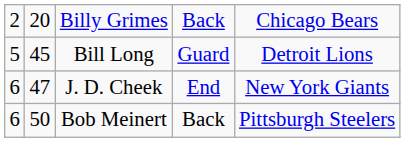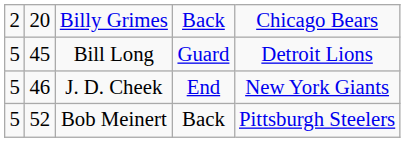J. D. Cheek | column 1: 6 -> 5
J. D. Cheek | column 2: 47 -> 46
Bob Meinert | column 1: 6 -> 5
Bob Meinert | column 2: 50 -> 52
